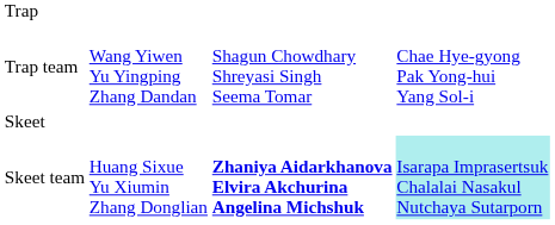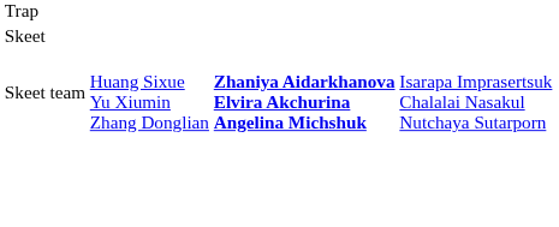- row: Trap team | Wang Yiwen Yu Yingping Zhang Dandan | Shagun Chowdhary Shreyasi Singh Seema Tomar | Chae Hye-gyong Pak Yong-hui Yang Sol-i
Skeet team | column 4: paleturquoise background -> no background
